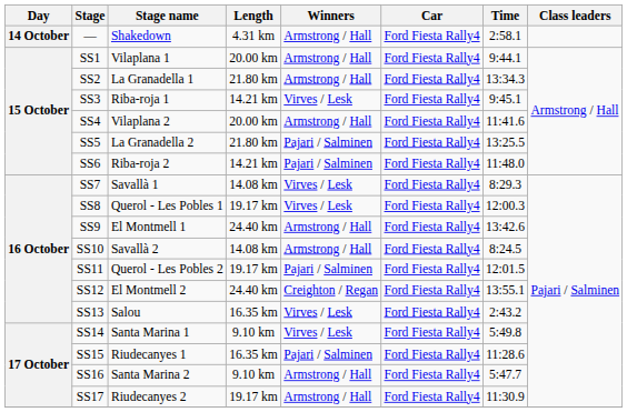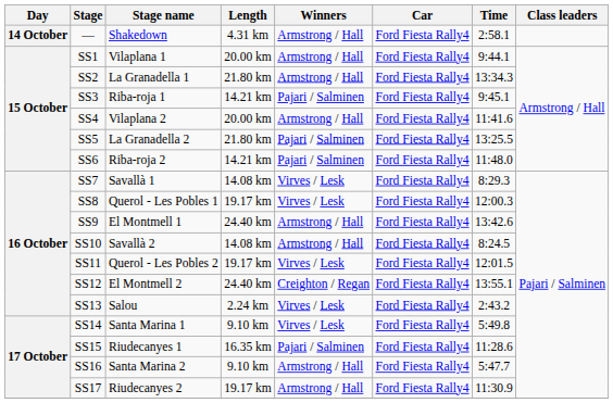SS3 | Winners: Virves / Lesk -> Pajari / Salminen
SS11 | Winners: Pajari / Salminen -> Virves / Lesk
SS13 | Length: 16.35 km -> 2.24 km
